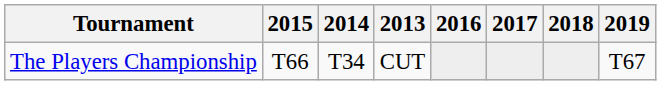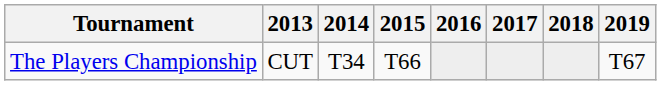columns swapped: 2013 <-> 2015
